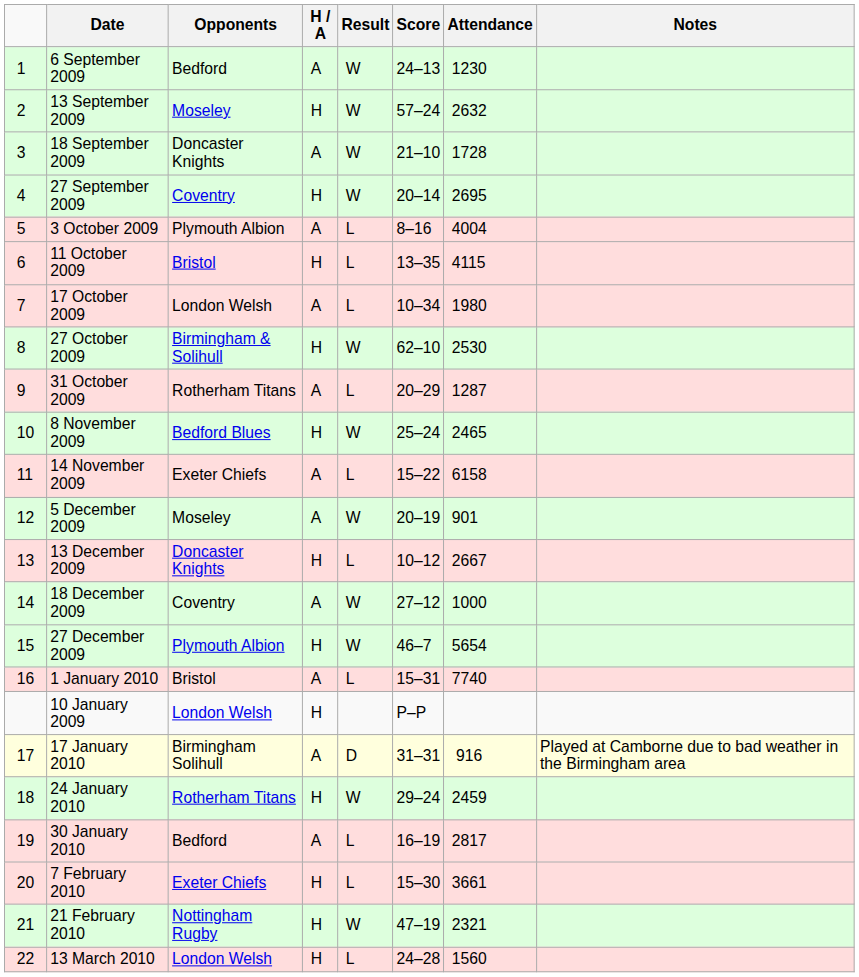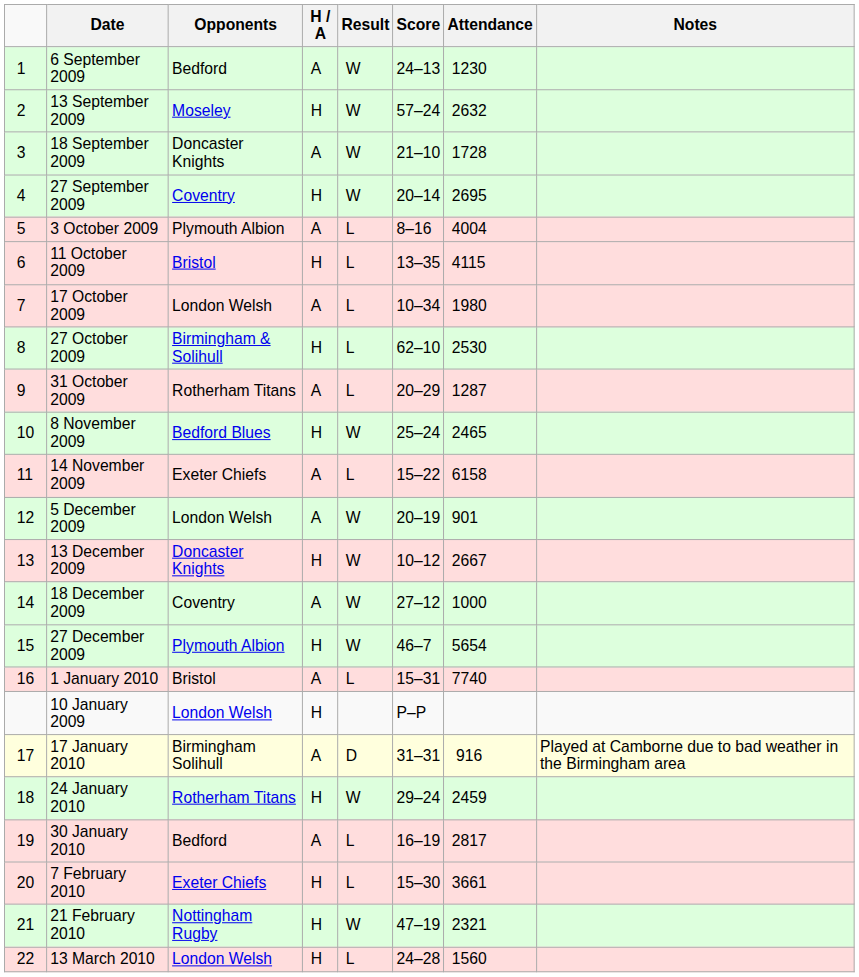27 October 2009 | Result: W -> L
5 December 2009 | Opponents: Moseley -> London Welsh
13 December 2009 | Result: L -> W
